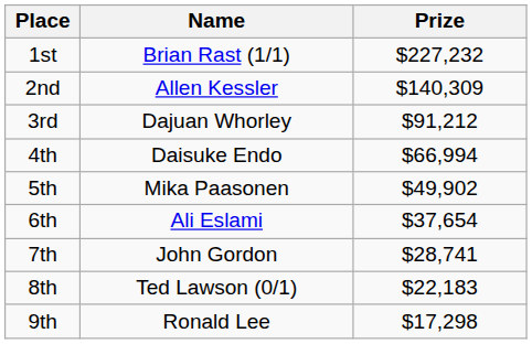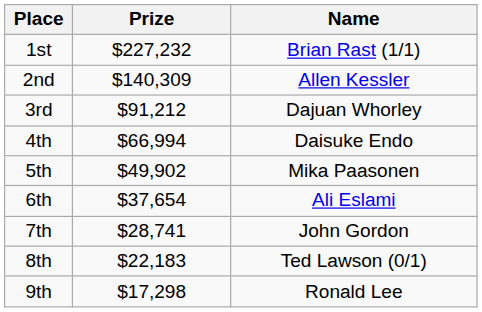columns swapped: Name <-> Prize
